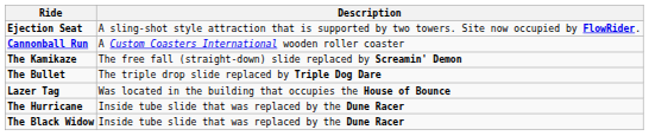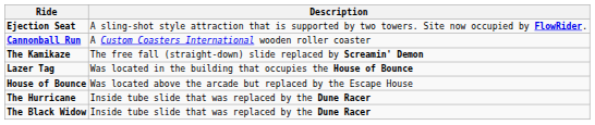- row: The Bullet | The triple drop slide replaced by Triple Dog Dare
+ row: House of Bounce | Was located above the arcade but replaced by the Escape House
